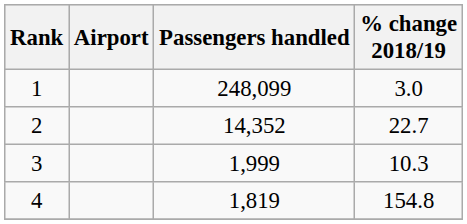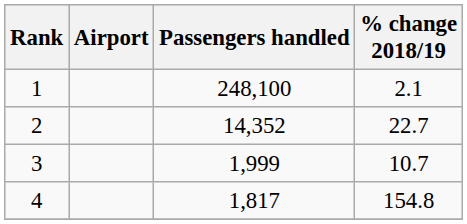1 | Passengers handled: 248,099 -> 248,100
1 | % change 2018/19: 3.0 -> 2.1
3 | % change 2018/19: 10.3 -> 10.7
4 | Passengers handled: 1,819 -> 1,817
